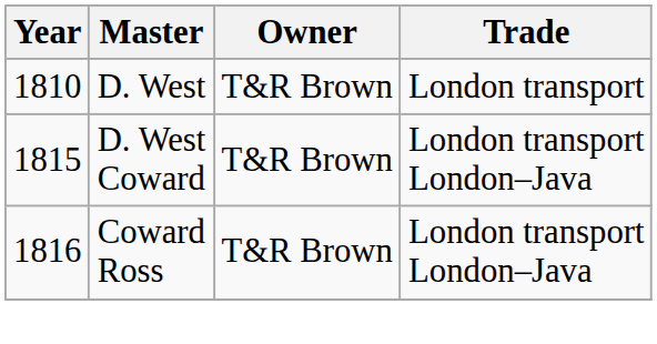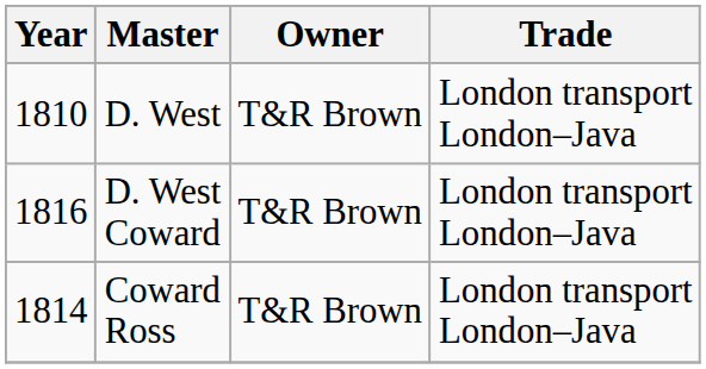D. West | Trade: London transport -> London transport London–Java
D. West Coward | Year: 1815 -> 1816
Coward Ross | Year: 1816 -> 1814
